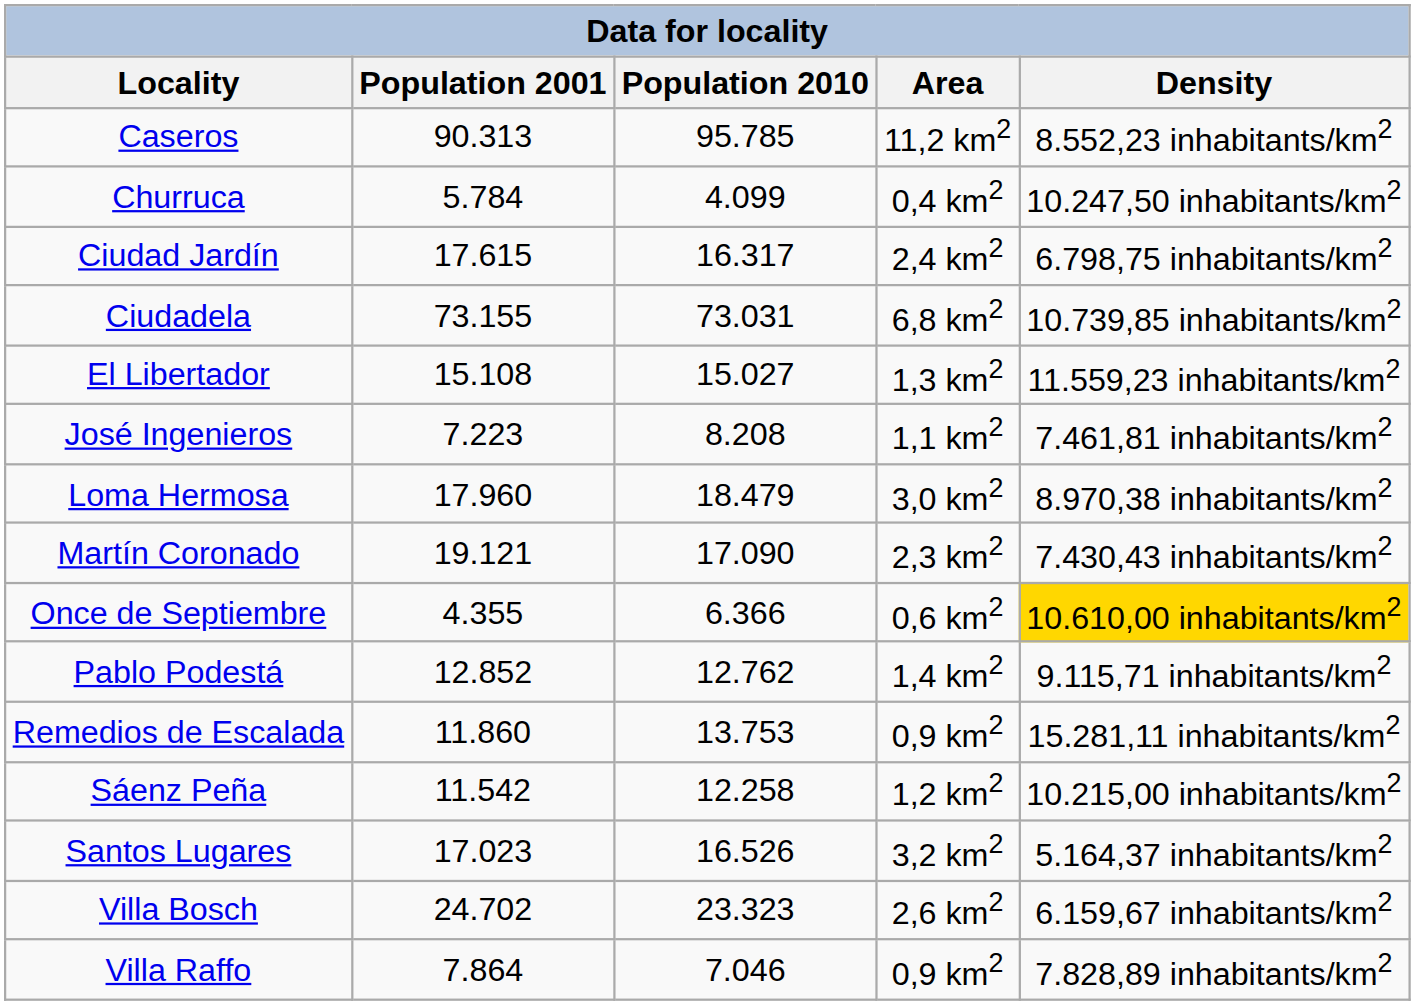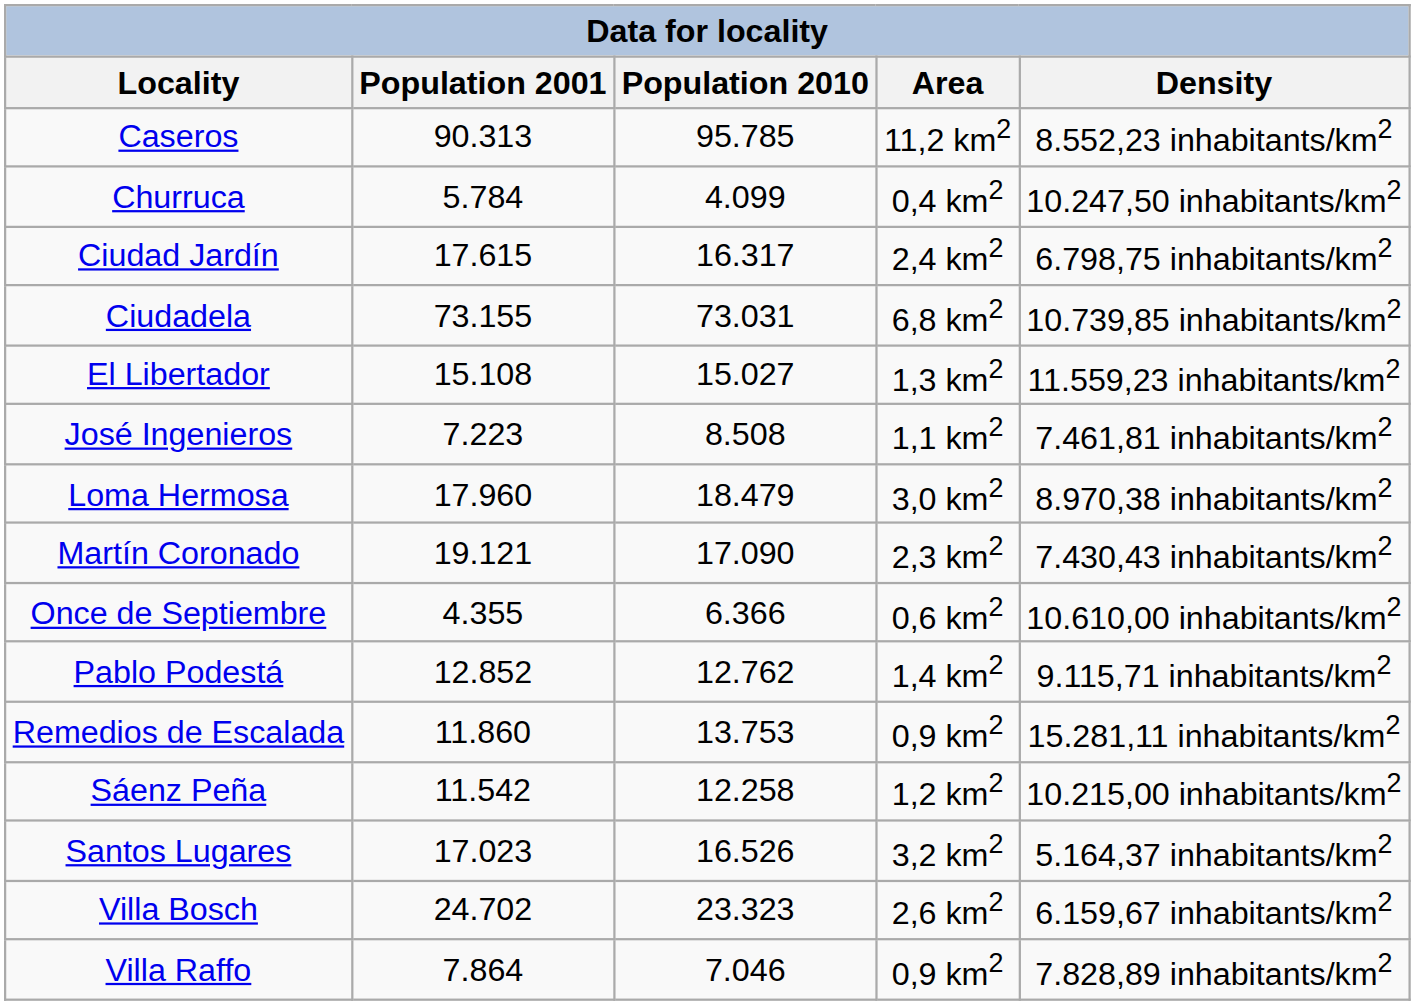José Ingenieros | Population 2010: 8.208 -> 8.508
Once de Septiembre | Density: gold background -> no background
